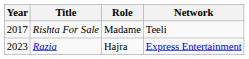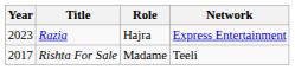rows swapped: Rishta For Sale <-> Razia
